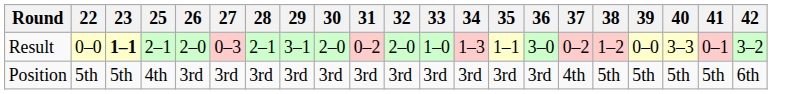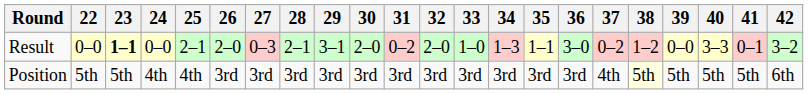+ column: 24 | 0–0 | 4th
Position | 38: no background -> lightyellow background
